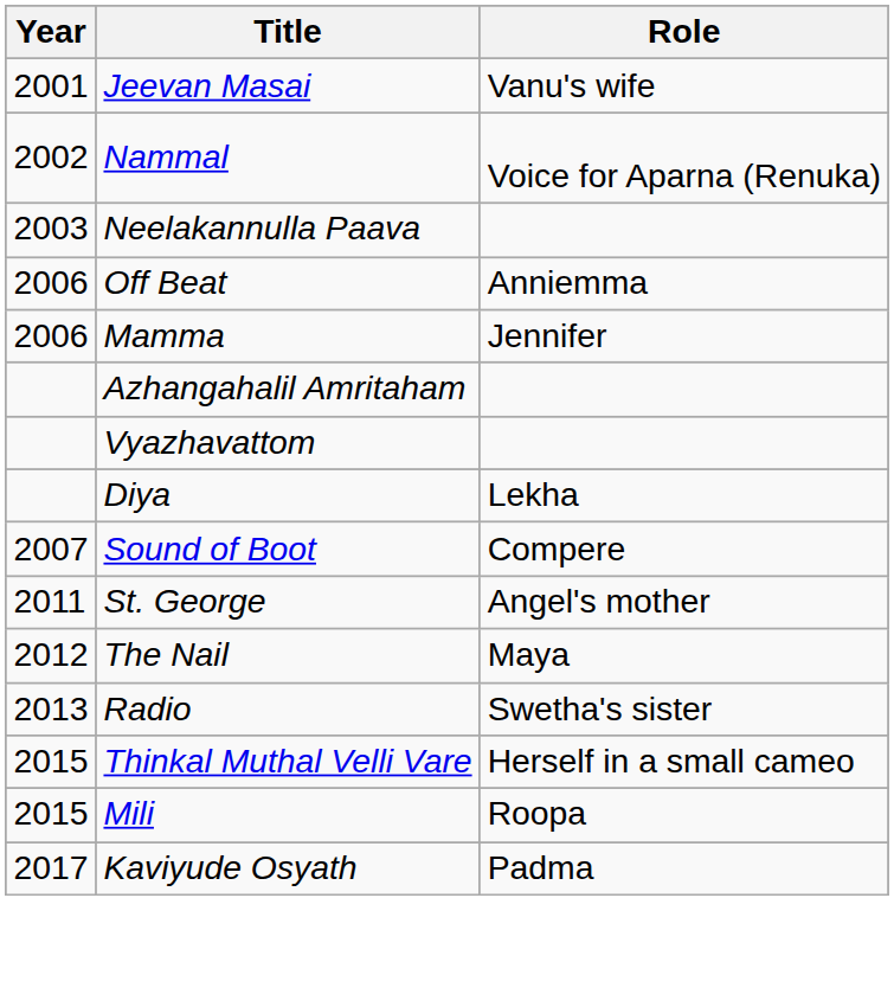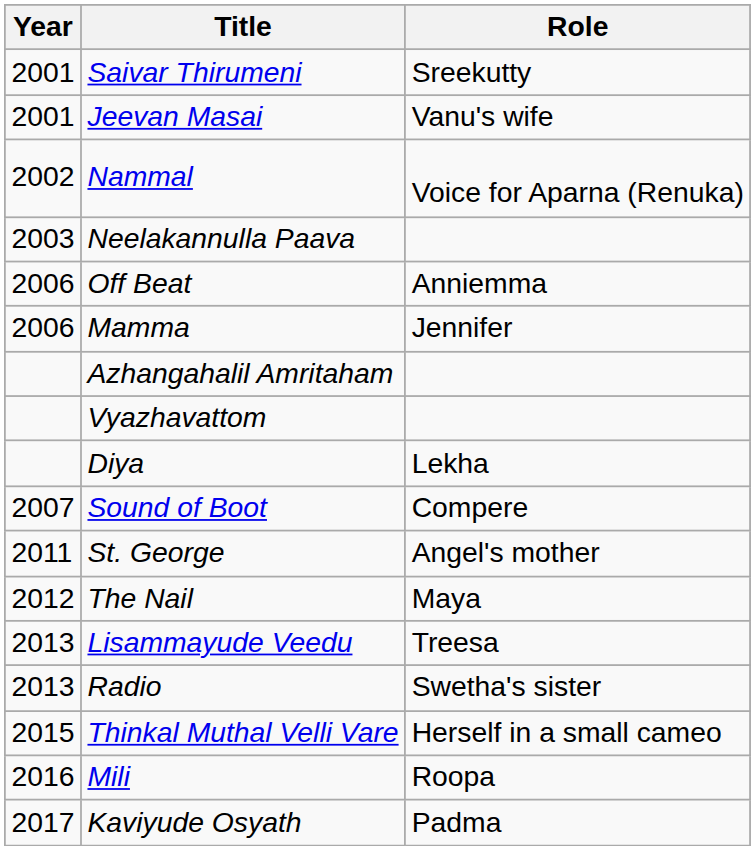+ row: 2001 | Saivar Thirumeni | Sreekutty
+ row: 2013 | Lisammayude Veedu | Treesa
Mili | Year: 2015 -> 2016
